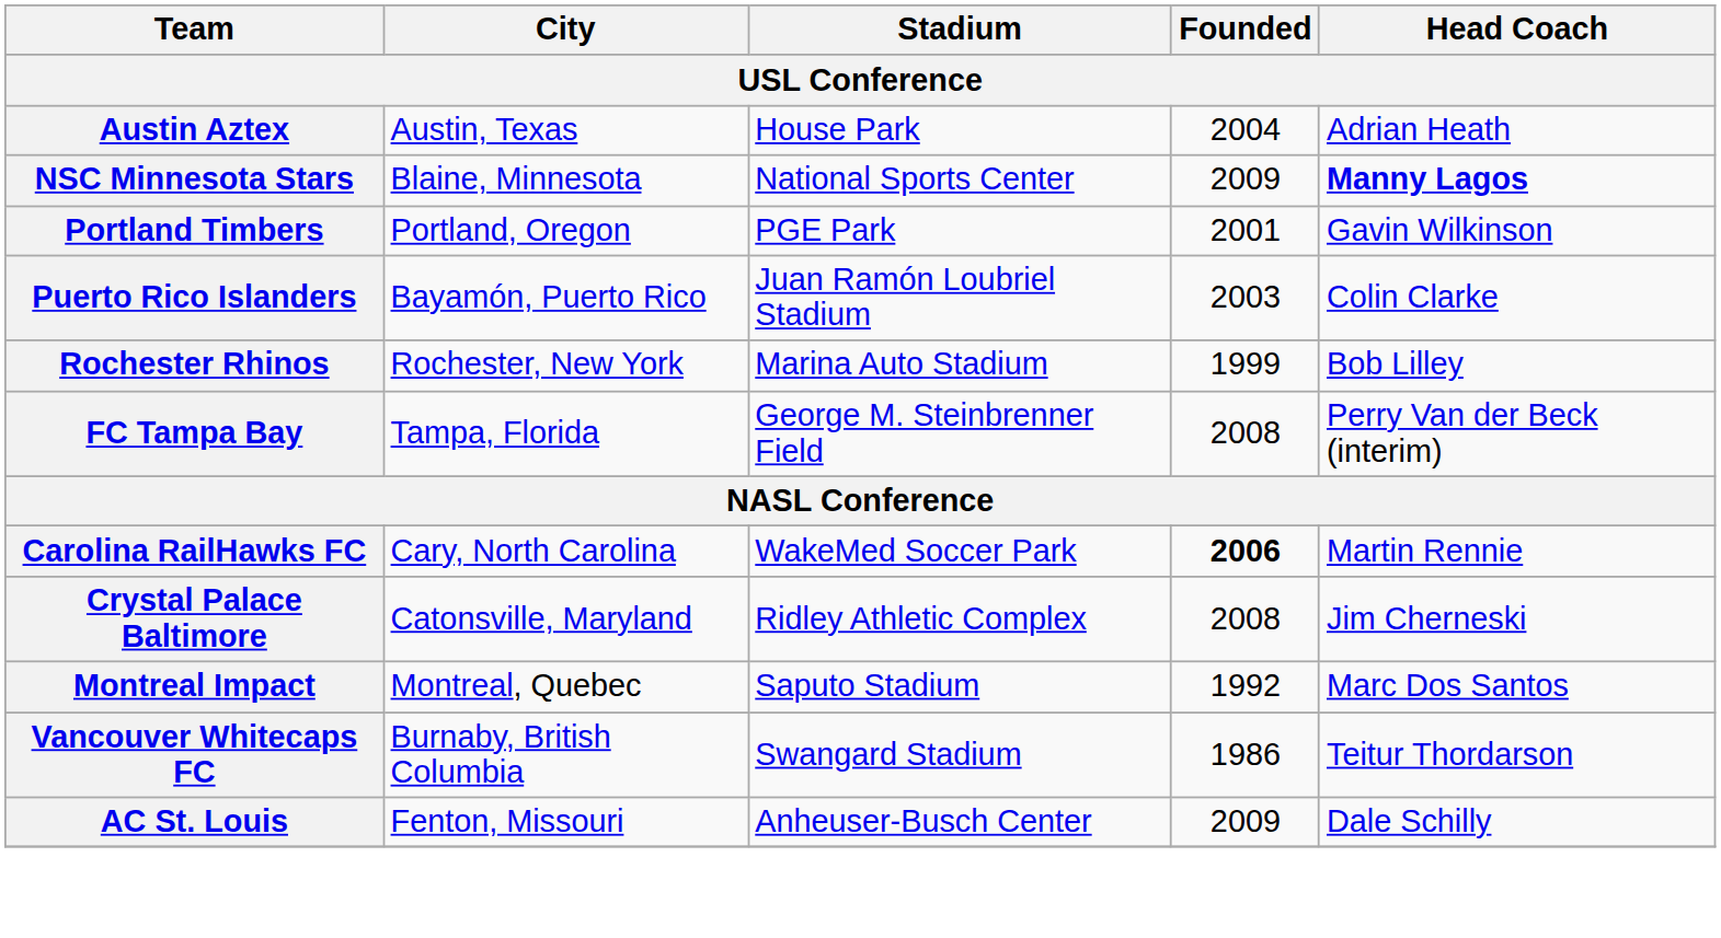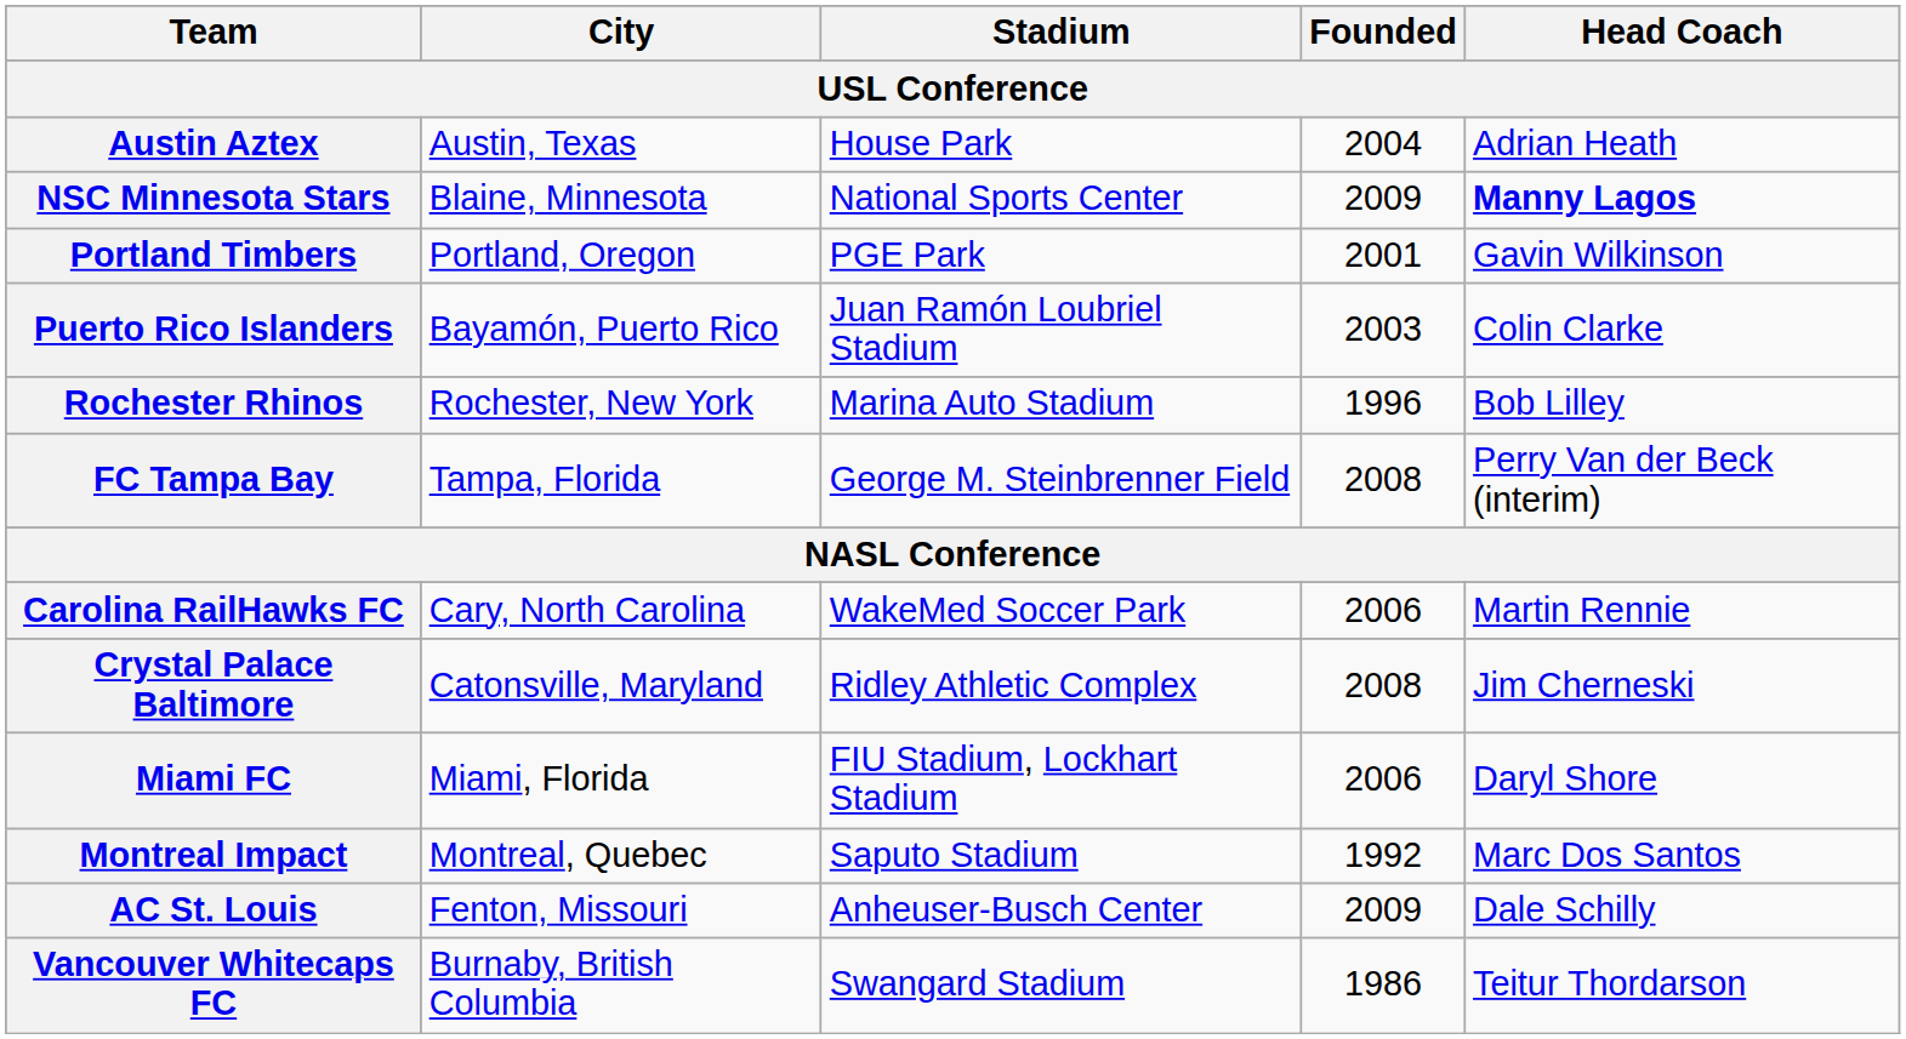Rochester Rhinos | Founded: 1999 -> 1996
Carolina RailHawks FC | Founded: bold -> normal
+ row: Miami FC | Miami, Florida | FIU Stadium, Lockhart Stadium | 2006 | Daryl Shore
rows swapped: AC St. Louis <-> Vancouver Whitecaps FC
